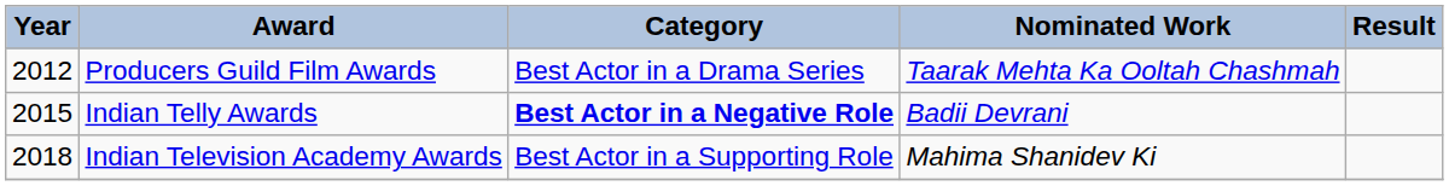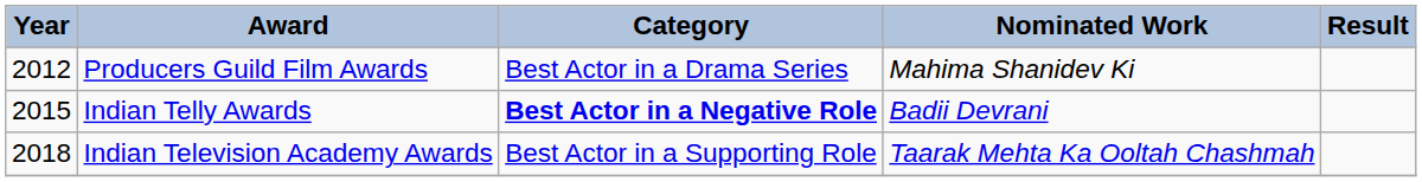Producers Guild Film Awards | Nominated Work: Taarak Mehta Ka Ooltah Chashmah -> Mahima Shanidev Ki
Indian Television Academy Awards | Nominated Work: Mahima Shanidev Ki -> Taarak Mehta Ka Ooltah Chashmah
